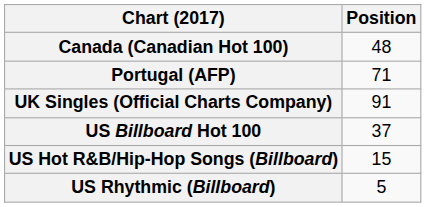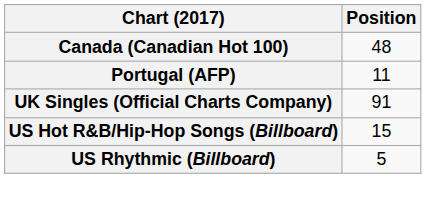Portugal (AFP) | Position: 71 -> 11
- row: US Billboard Hot 100 | 37
